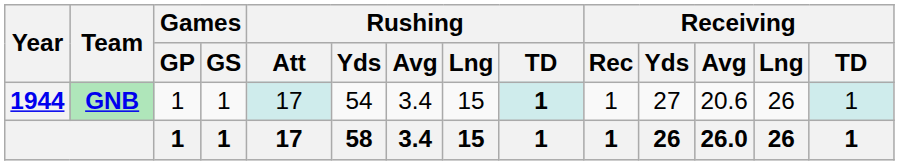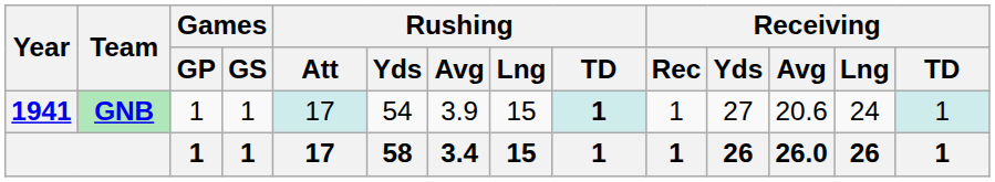GNB | Year: 1944 -> 1941
GNB | Rushing / Avg: 3.4 -> 3.9
GNB | Receiving / Lng: 26 -> 24
